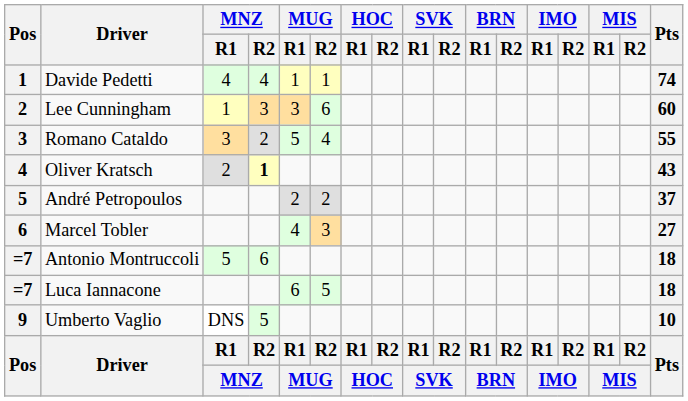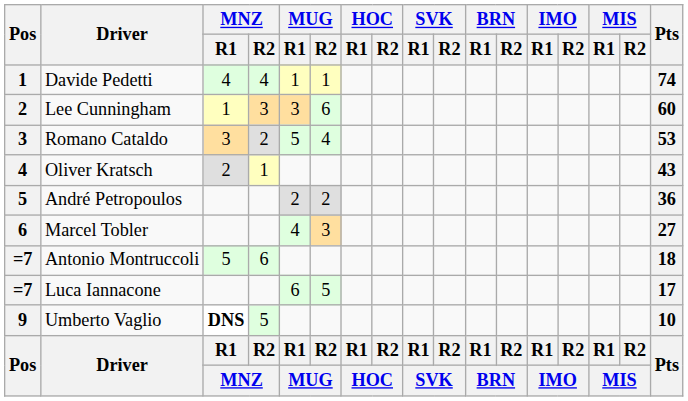Romano Cataldo | Pts: 55 -> 53
Oliver Kratsch | MNZ / R2: bold -> normal
André Petropoulos | Pts: 37 -> 36
Luca Iannacone | Pts: 18 -> 17
Umberto Vaglio | MNZ / R1: normal -> bold
